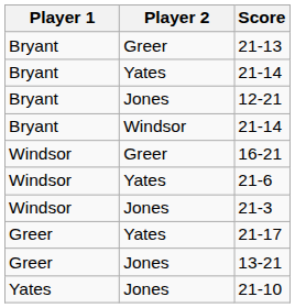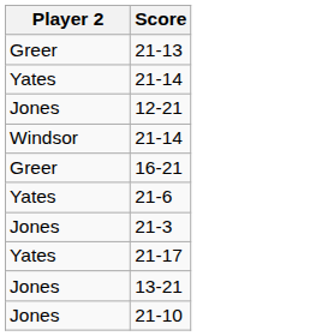- column: Player 1 | Bryant | Bryant | Bryant | Bryant | Windsor | Windsor | Windsor | Greer | Greer | Yates
